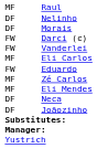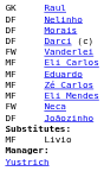Raul | column 1: MF -> GK
Darci (c) | column 1: FW -> DF
Eduardo | column 1: FW -> MF
Neca | column 1: DF -> FW
+ row: MF | Livio
